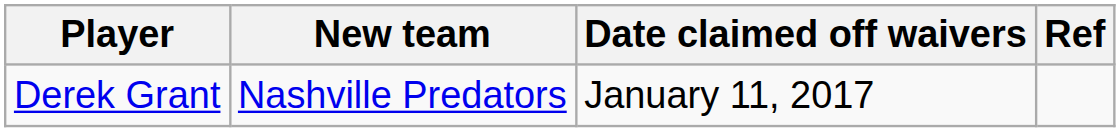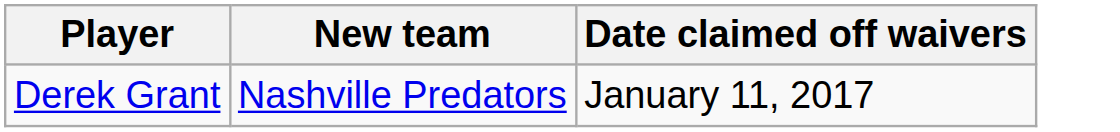- column: Ref
